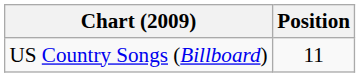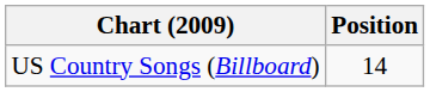US Country Songs (Billboard) | Position: 11 -> 14
